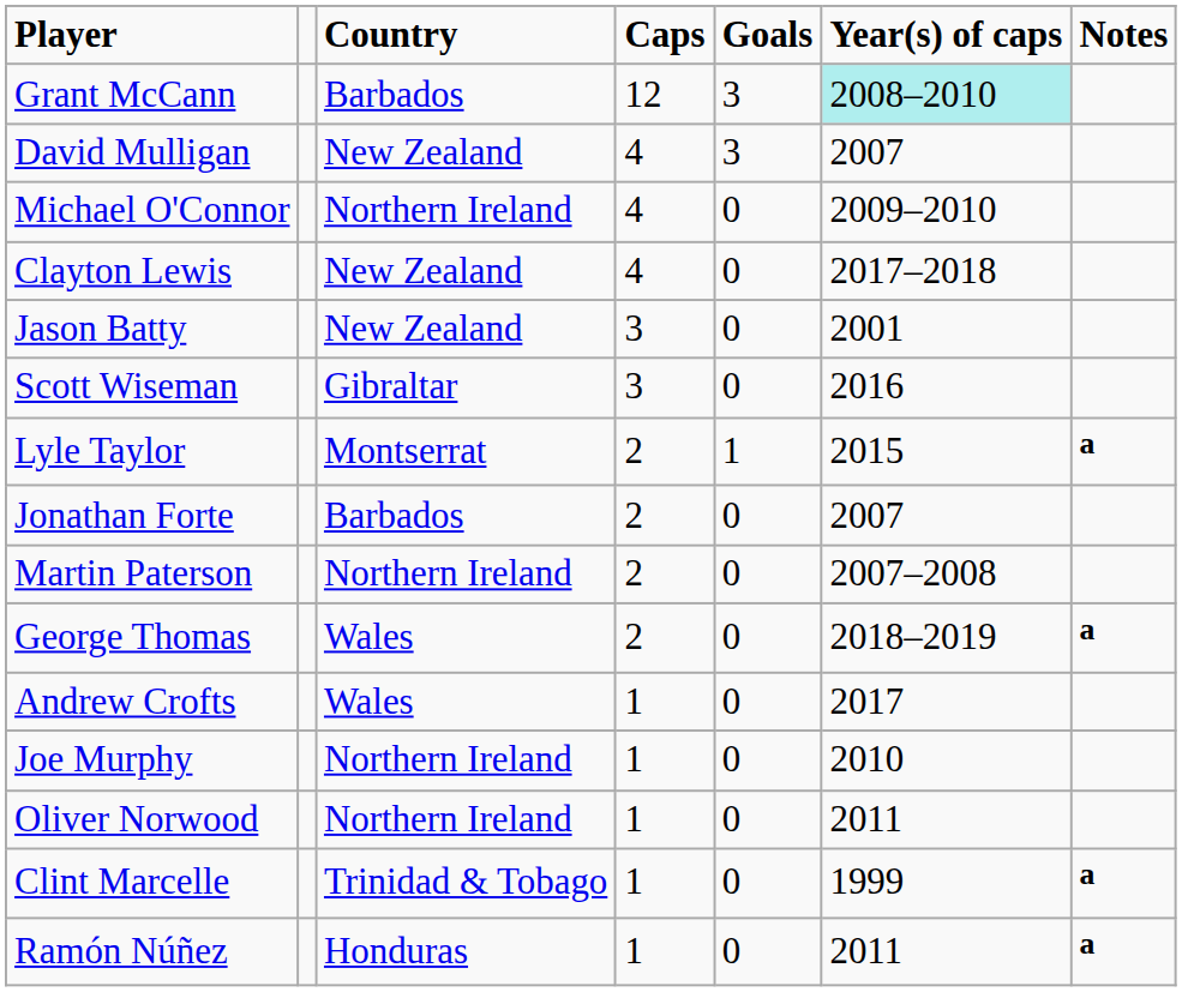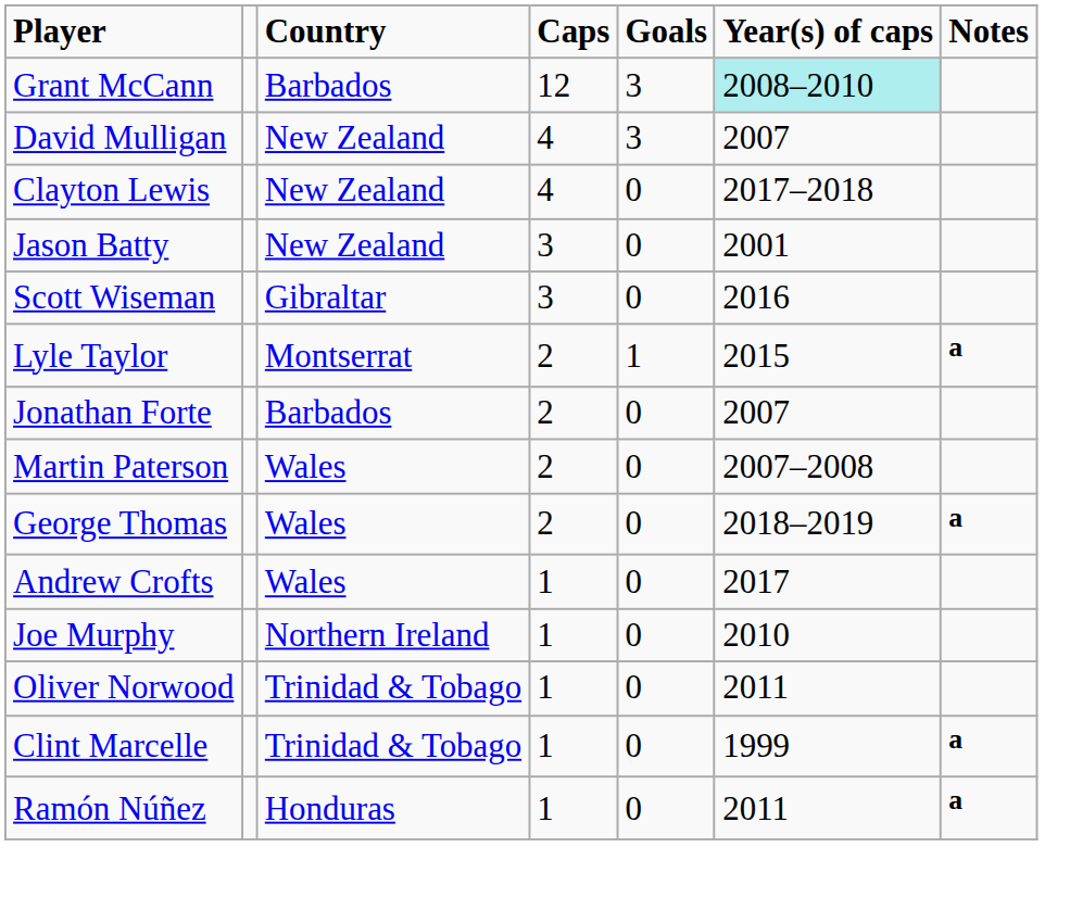- row: Michael O'Connor | Northern Ireland | 4 | 0 | 2009–2010
Martin Paterson | Country: Northern Ireland -> Wales
Oliver Norwood | Country: Northern Ireland -> Trinidad & Tobago
